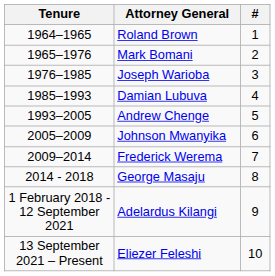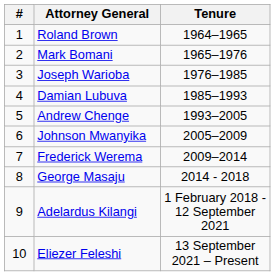columns swapped: # <-> Tenure
